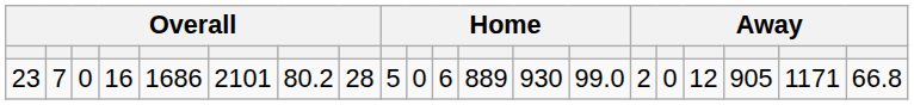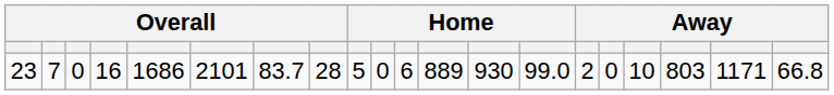23 | column 7: 80.2 -> 83.7
23 | column 17: 12 -> 10
23 | column 18: 905 -> 803
